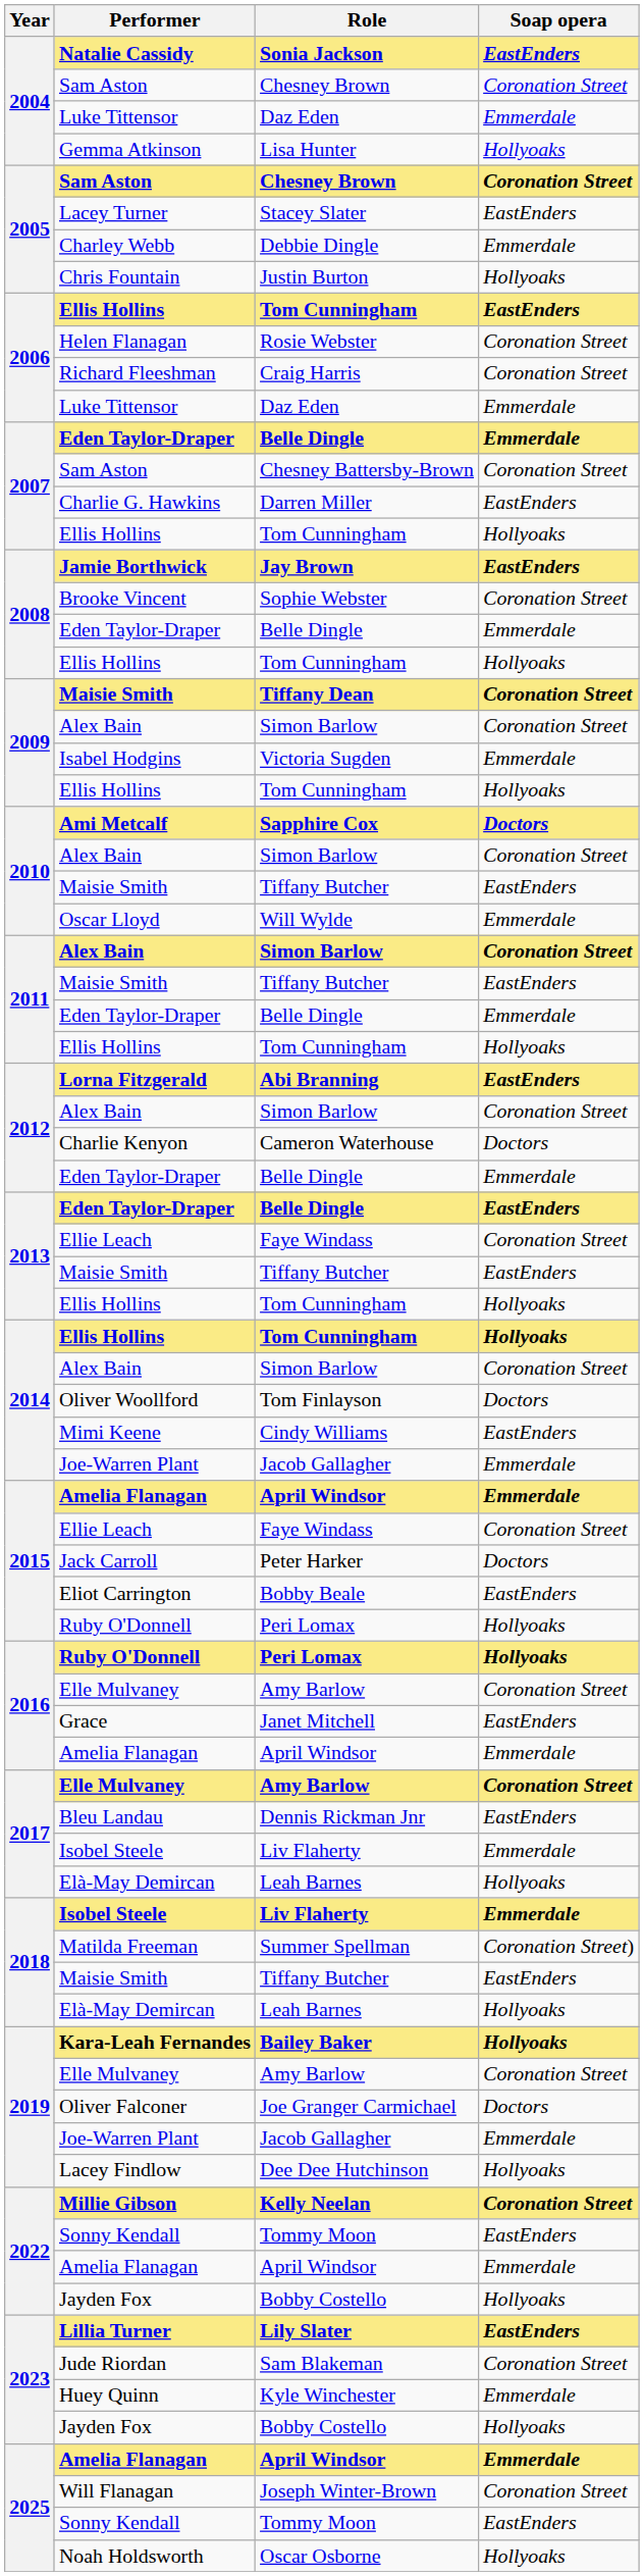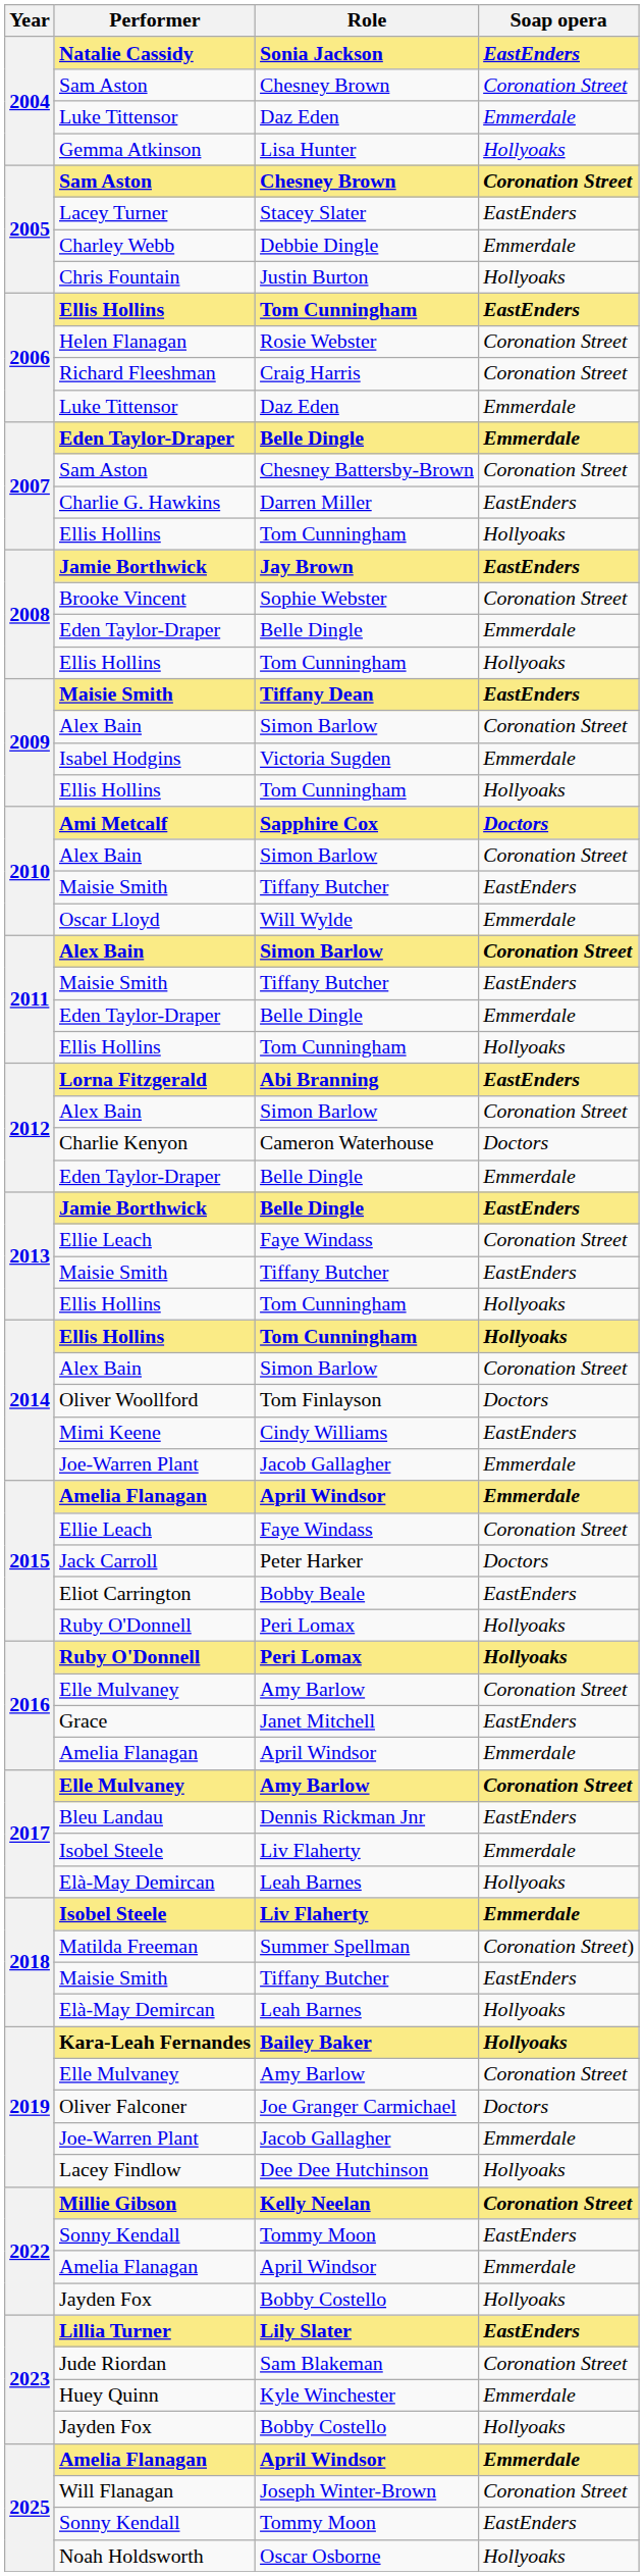Tiffany Dean | Soap opera: Coronation Street -> EastEnders
2013 / Belle Dingle | Performer: Eden Taylor-Draper -> Jamie Borthwick
